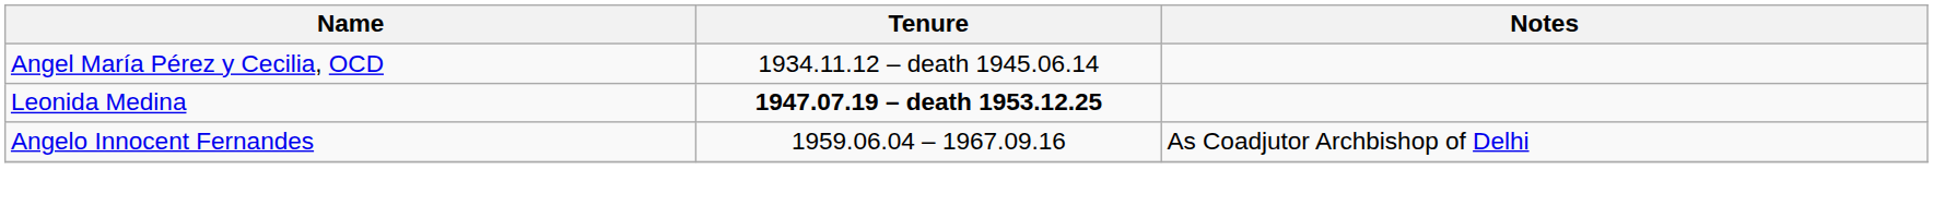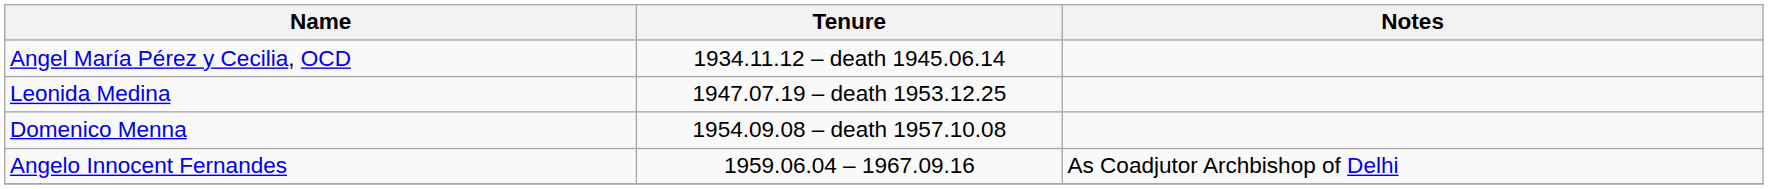Leonida Medina | Tenure: bold -> normal
+ row: Domenico Menna | 1954.09.08 – death 1957.10.08
